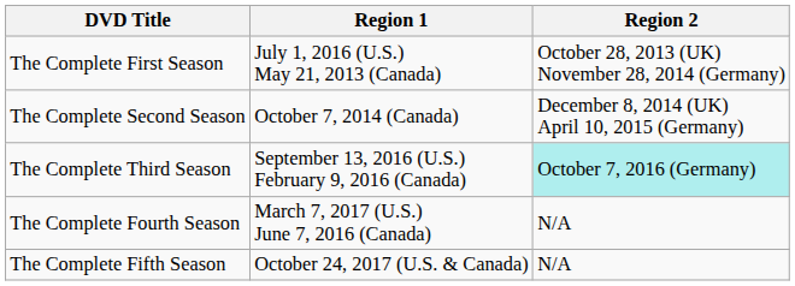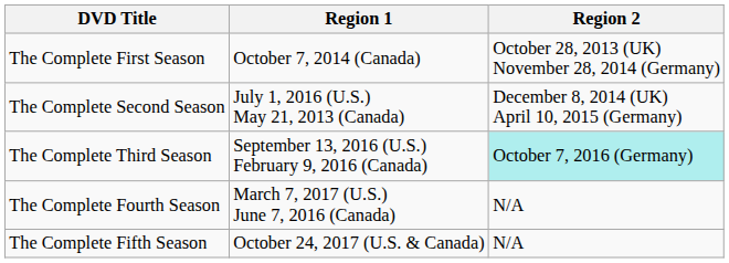The Complete First Season | Region 1: July 1, 2016 (U.S.) May 21, 2013 (Canada) -> October 7, 2014 (Canada)
The Complete Second Season | Region 1: October 7, 2014 (Canada) -> July 1, 2016 (U.S.) May 21, 2013 (Canada)
